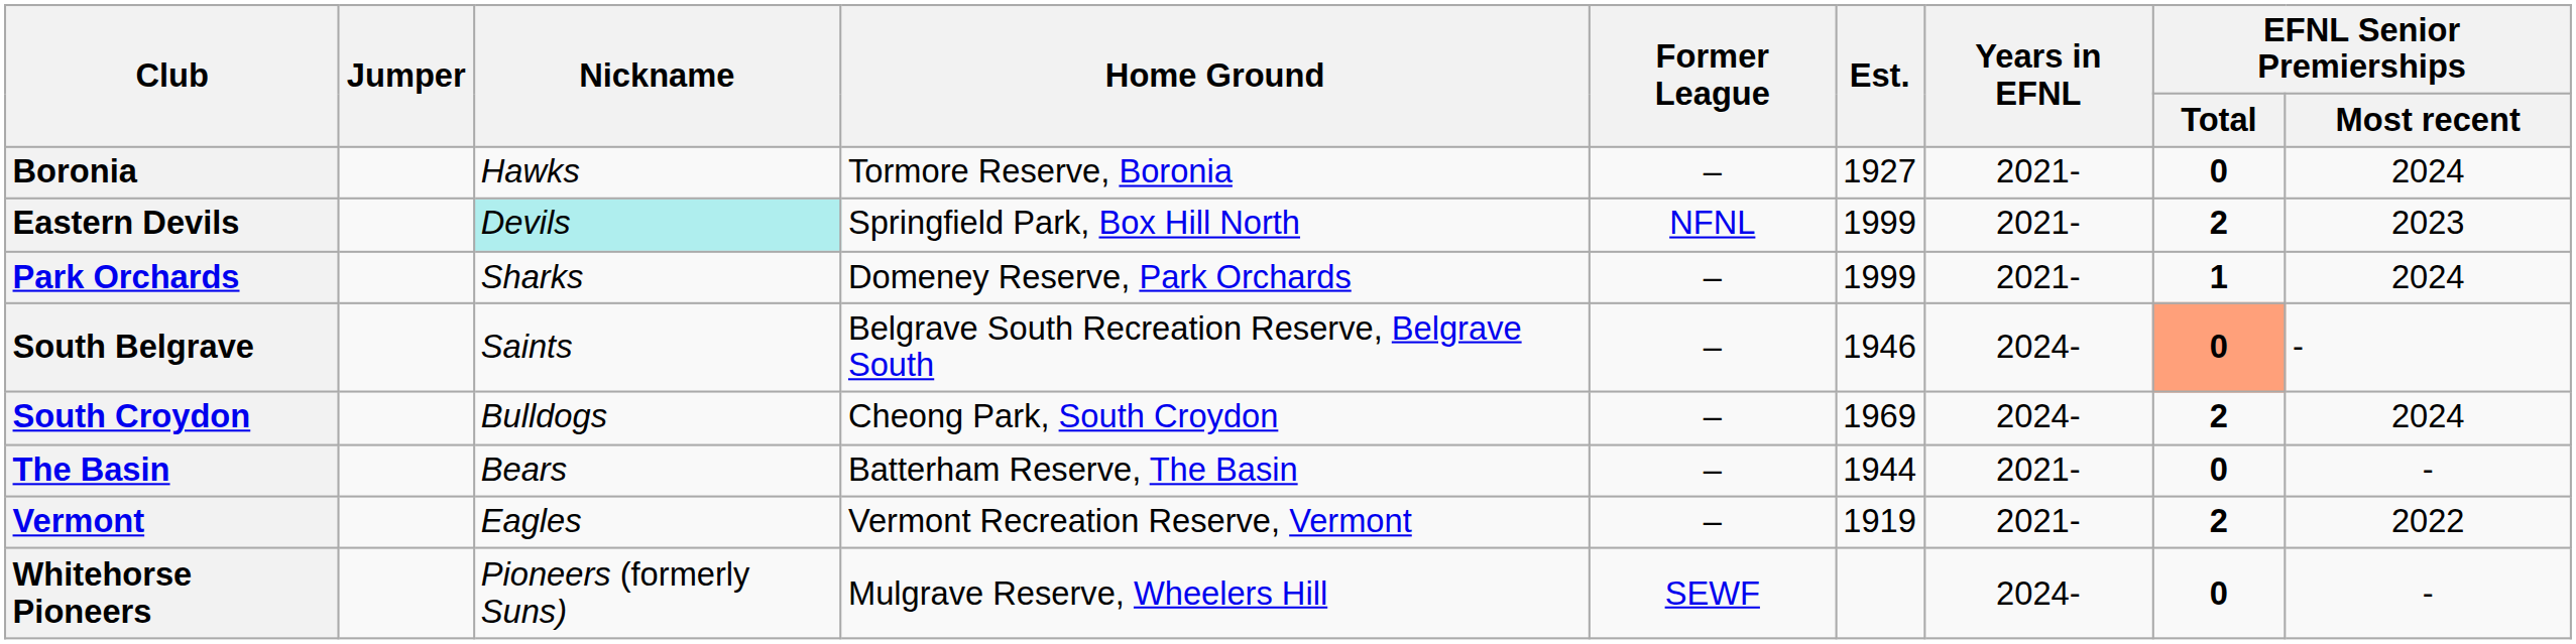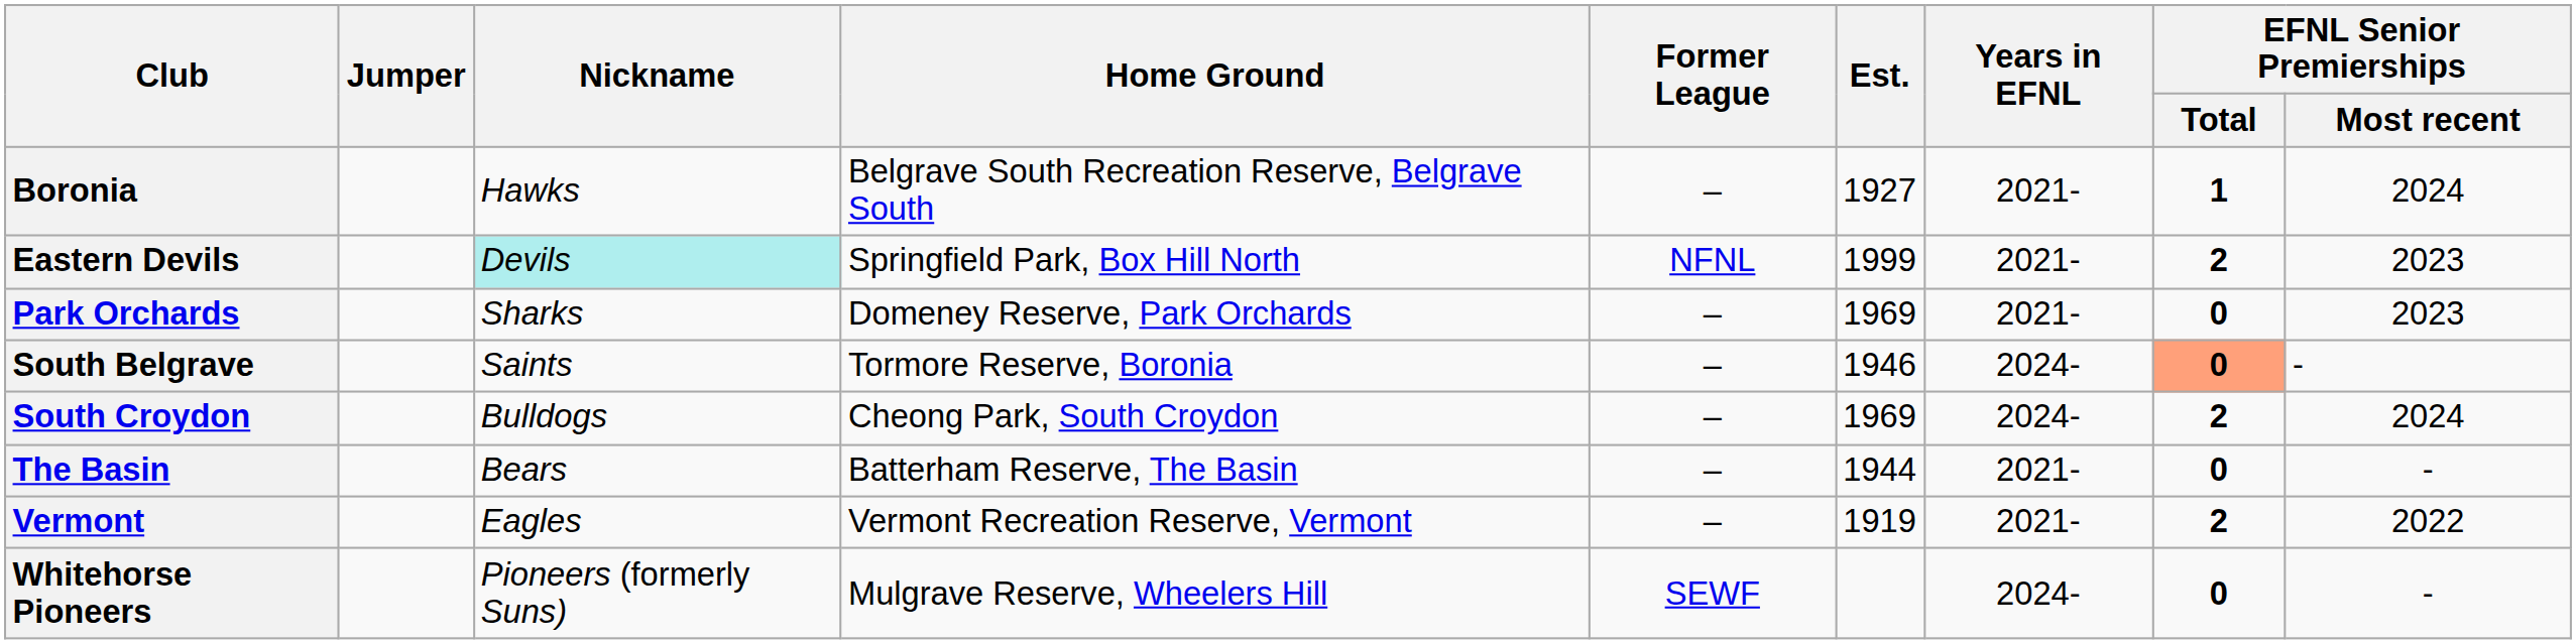Boronia | Home Ground: Tormore Reserve, Boronia -> Belgrave South Recreation Reserve, Belgrave South
Boronia | EFNL Senior Premierships / Total: 0 -> 1
Park Orchards | Est.: 1999 -> 1969
Park Orchards | EFNL Senior Premierships / Total: 1 -> 0
Park Orchards | EFNL Senior Premierships / Most recent: 2024 -> 2023
South Belgrave | Home Ground: Belgrave South Recreation Reserve, Belgrave South -> Tormore Reserve, Boronia
